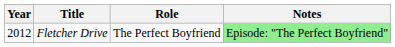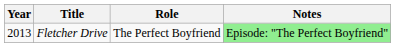Fletcher Drive | Year: 2012 -> 2013
